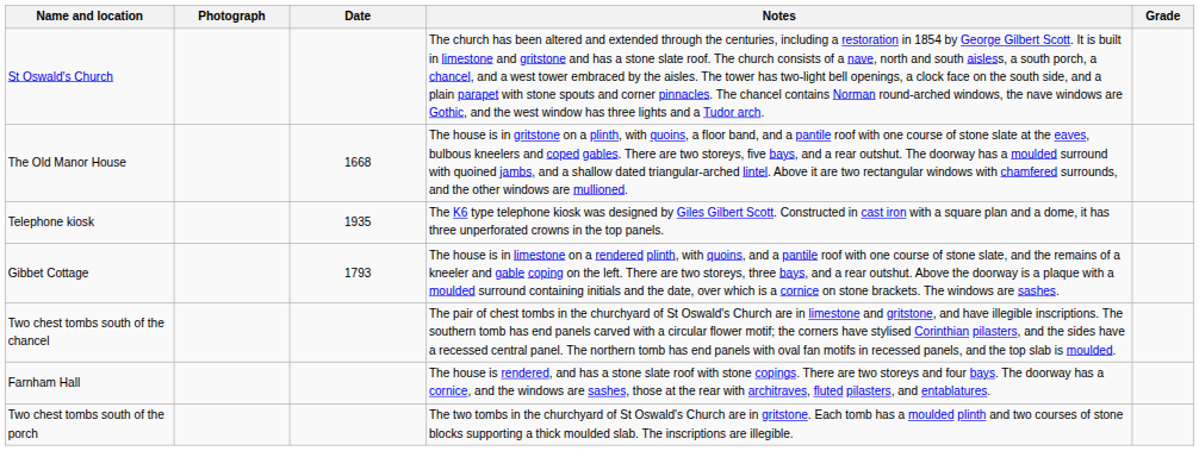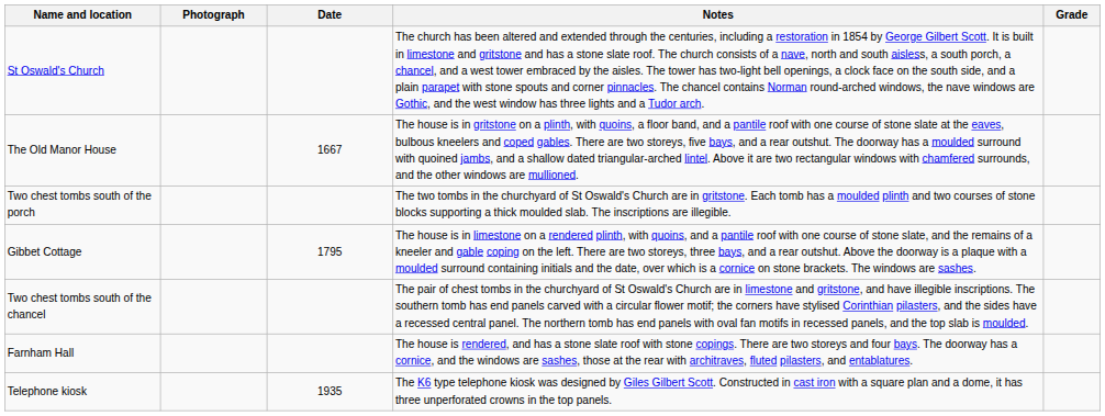The Old Manor House | Date: 1668 -> 1667
rows swapped: Two chest tombs south of the porch <-> Telephone kiosk
Gibbet Cottage | Date: 1793 -> 1795
